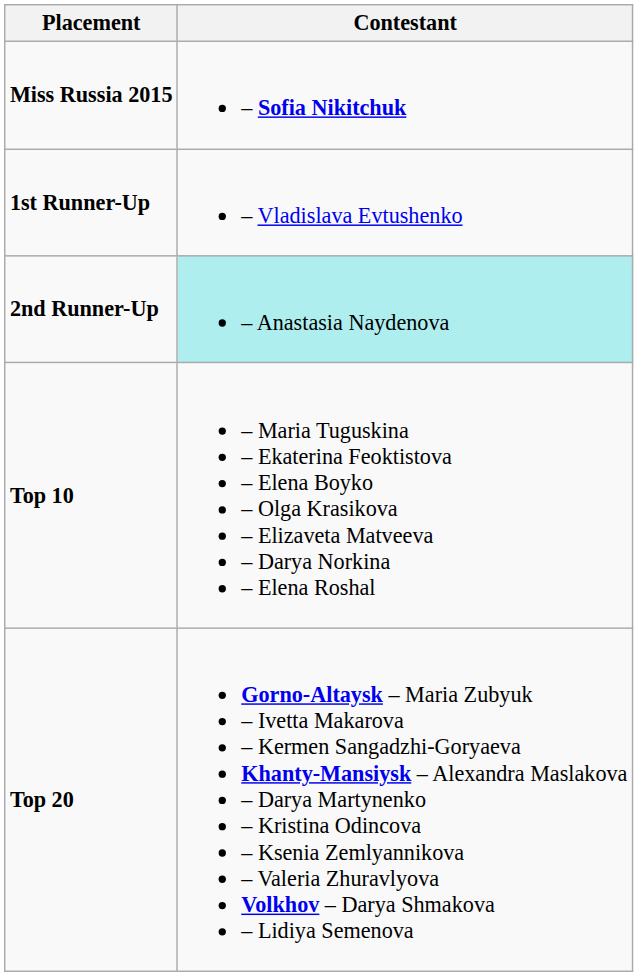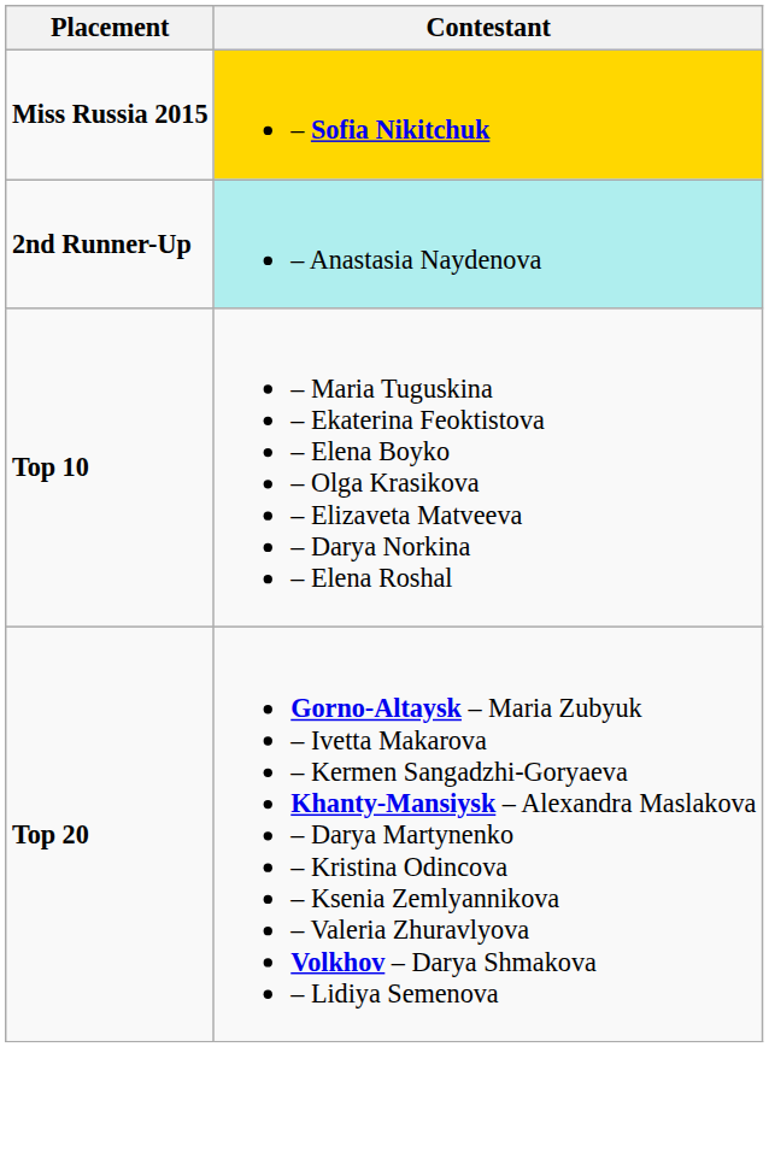Miss Russia 2015 | Contestant: no background -> gold background
- row: 1st Runner-Up | – Vladislava Evtushenko
